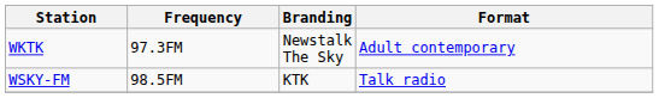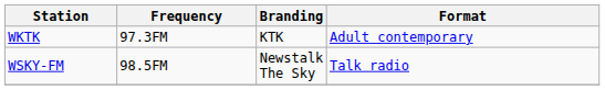WKTK | Branding: Newstalk The Sky -> KTK
WSKY-FM | Branding: KTK -> Newstalk The Sky
